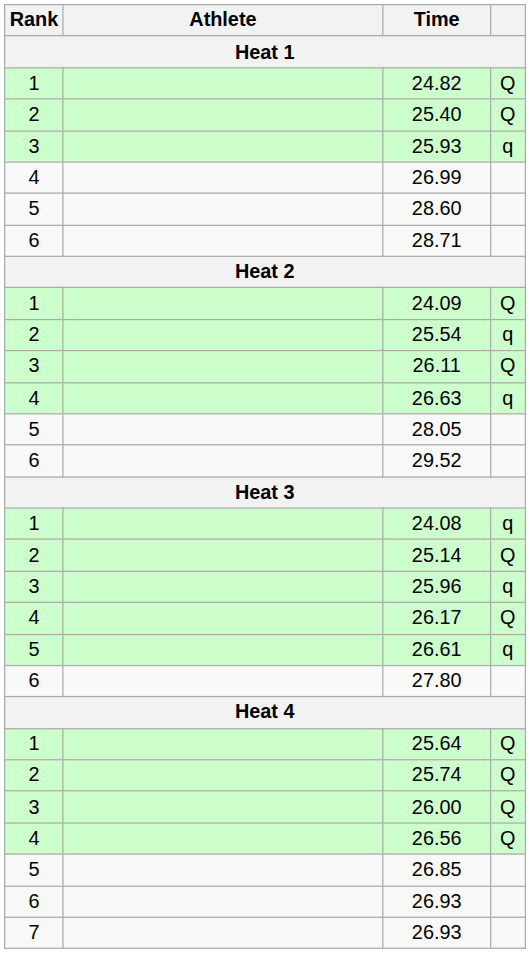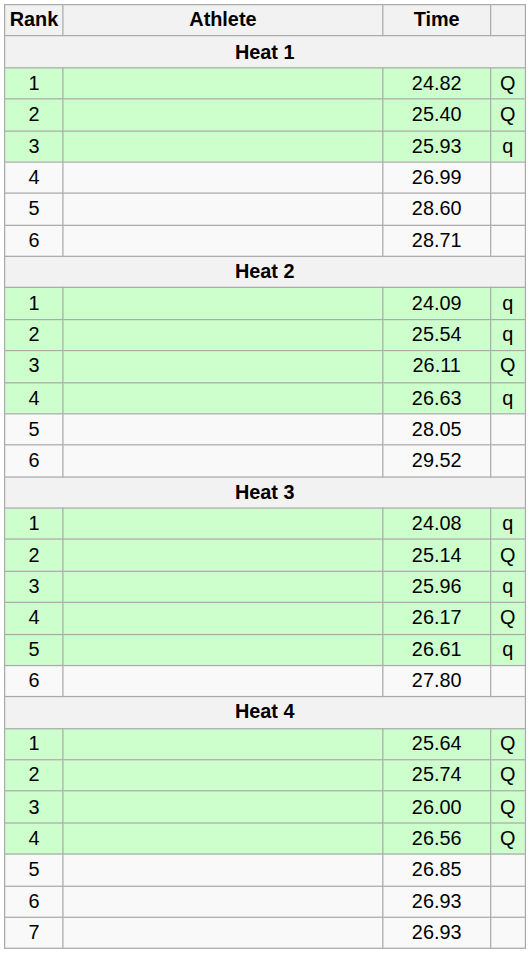24.09 | column 4: Q -> q
